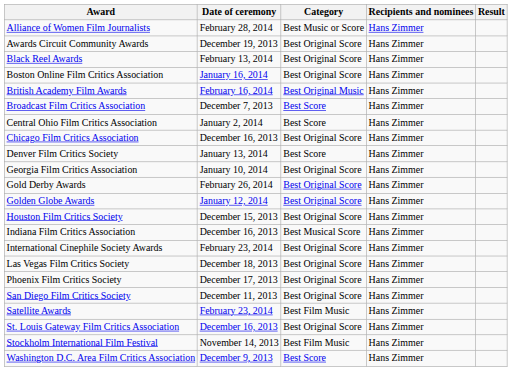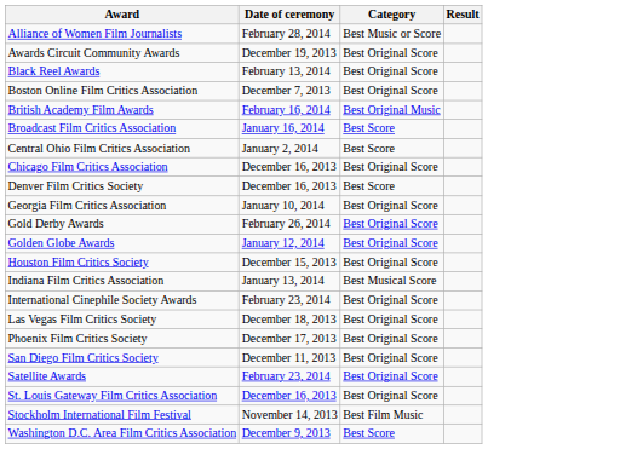- column: Recipients and nominees | Hans Zimmer | Hans Zimmer | Hans Zimmer | Hans Zimmer | Hans Zimmer | Hans Zimmer | Hans Zimmer | Hans Zimmer | Hans Zimmer | Hans Zimmer | Hans Zimmer | Hans Zimmer | Hans Zimmer | Hans Zimmer | Hans Zimmer | Hans Zimmer | Hans Zimmer | Hans Zimmer | Hans Zimmer | Hans Zimmer | Hans Zimmer | Hans Zimmer
Boston Online Film Critics Association | Date of ceremony: January 16, 2014 -> December 7, 2013
Broadcast Film Critics Association | Date of ceremony: December 7, 2013 -> January 16, 2014
Denver Film Critics Society | Date of ceremony: January 13, 2014 -> December 16, 2013
Indiana Film Critics Association | Date of ceremony: December 16, 2013 -> January 13, 2014
Satellite Awards | Category: Best Film Music -> Best Original Score
